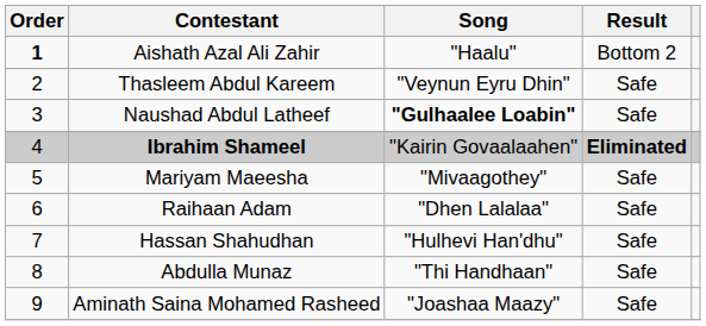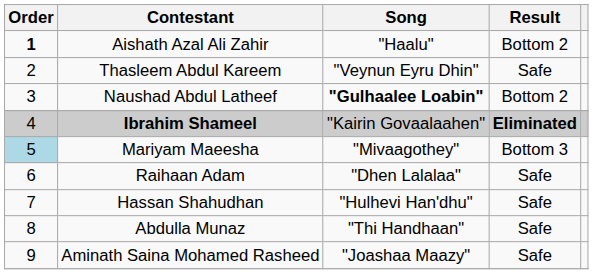Naushad Abdul Latheef | Result: Safe -> Bottom 2
Mariyam Maeesha | Order: no background -> lightblue background
Mariyam Maeesha | Result: Safe -> Bottom 3
